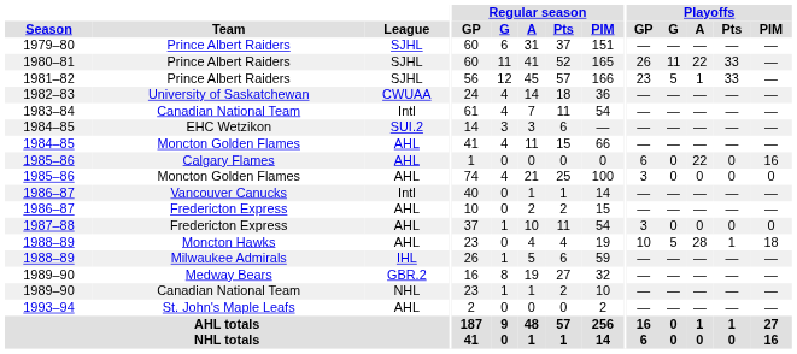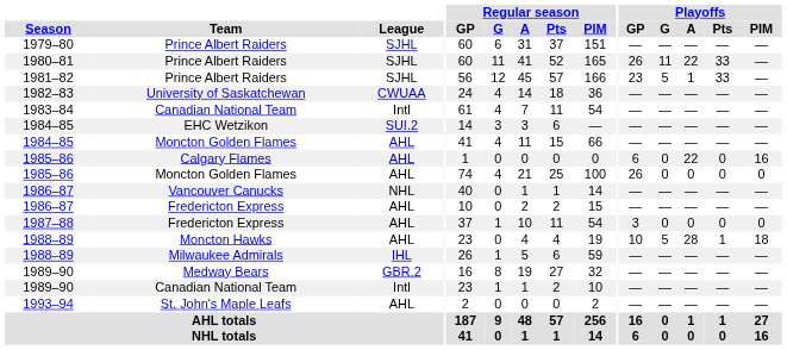1985–86 / Moncton Golden Flames | Playoffs / GP: 3 -> 26
1986–87 / Vancouver Canucks | League: Intl -> NHL
1989–90 / Canadian National Team | League: NHL -> Intl
